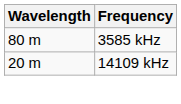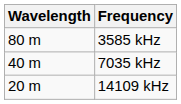+ row: 40 m | 7035 kHz
